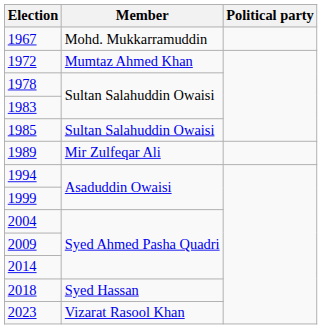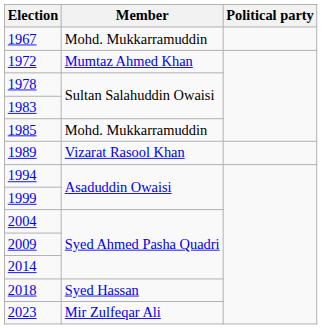1985 | Member: Sultan Salahuddin Owaisi -> Mohd. Mukkarramuddin
1989 | Member: Mir Zulfeqar Ali -> Vizarat Rasool Khan
2023 | Member: Vizarat Rasool Khan -> Mir Zulfeqar Ali
